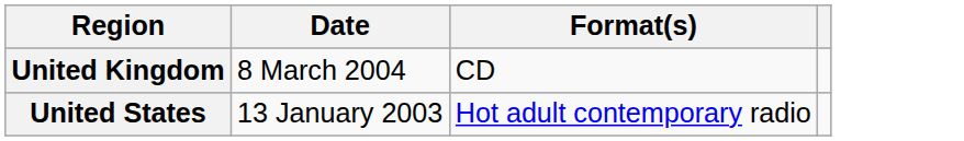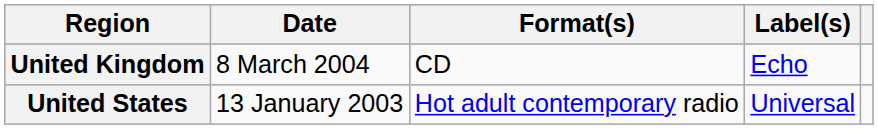+ column: Label(s) | Echo | Universal
